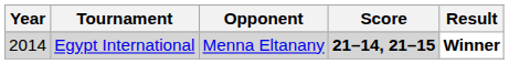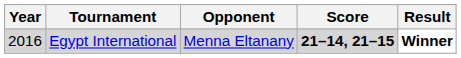Egypt International | Year: 2014 -> 2016
